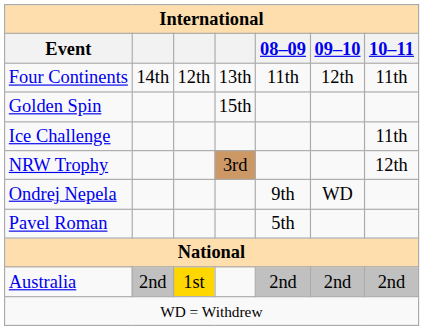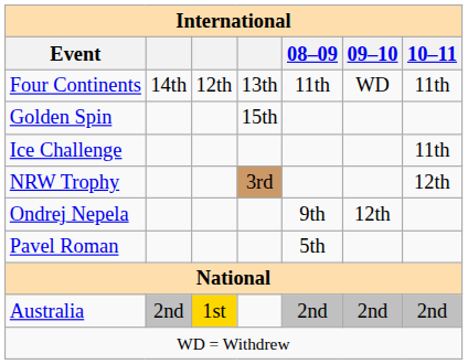Four Continents | 09–10: 12th -> WD
Ondrej Nepela | 09–10: WD -> 12th
